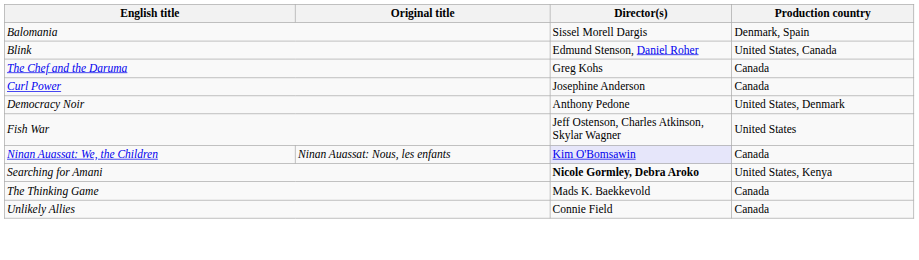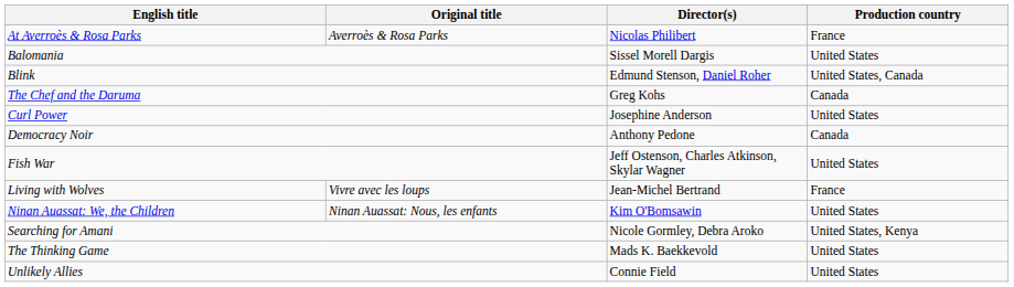+ row: At Averroès & Rosa Parks | Averroès & Rosa Parks | Nicolas Philibert | France
Balomania | Production country: Denmark, Spain -> United States
Curl Power | Production country: Canada -> United States
Democracy Noir | Production country: United States, Denmark -> Canada
+ row: Living with Wolves | Vivre avec les loups | Jean-Michel Bertrand | France
Ninan Auassat: We, the Children | Director(s): lavender background -> no background
Ninan Auassat: We, the Children | Production country: Canada -> United States
Searching for Amani | Director(s): bold -> normal
The Thinking Game | Production country: Canada -> United States
Unlikely Allies | Production country: Canada -> United States
